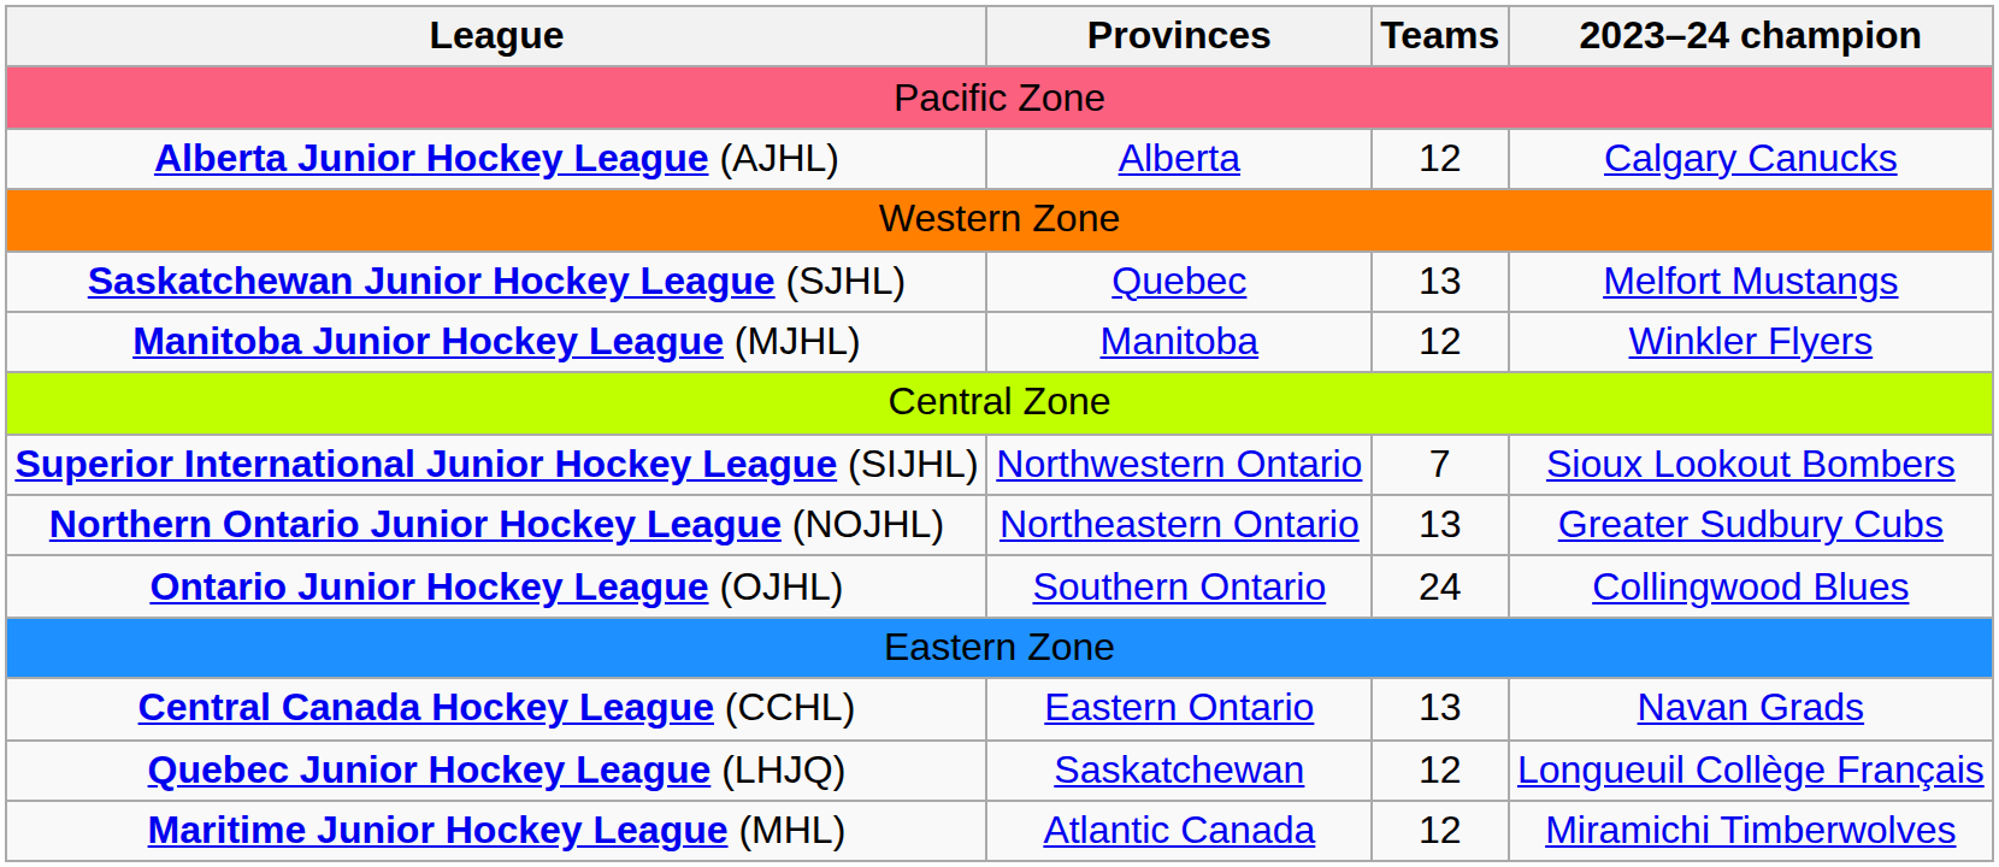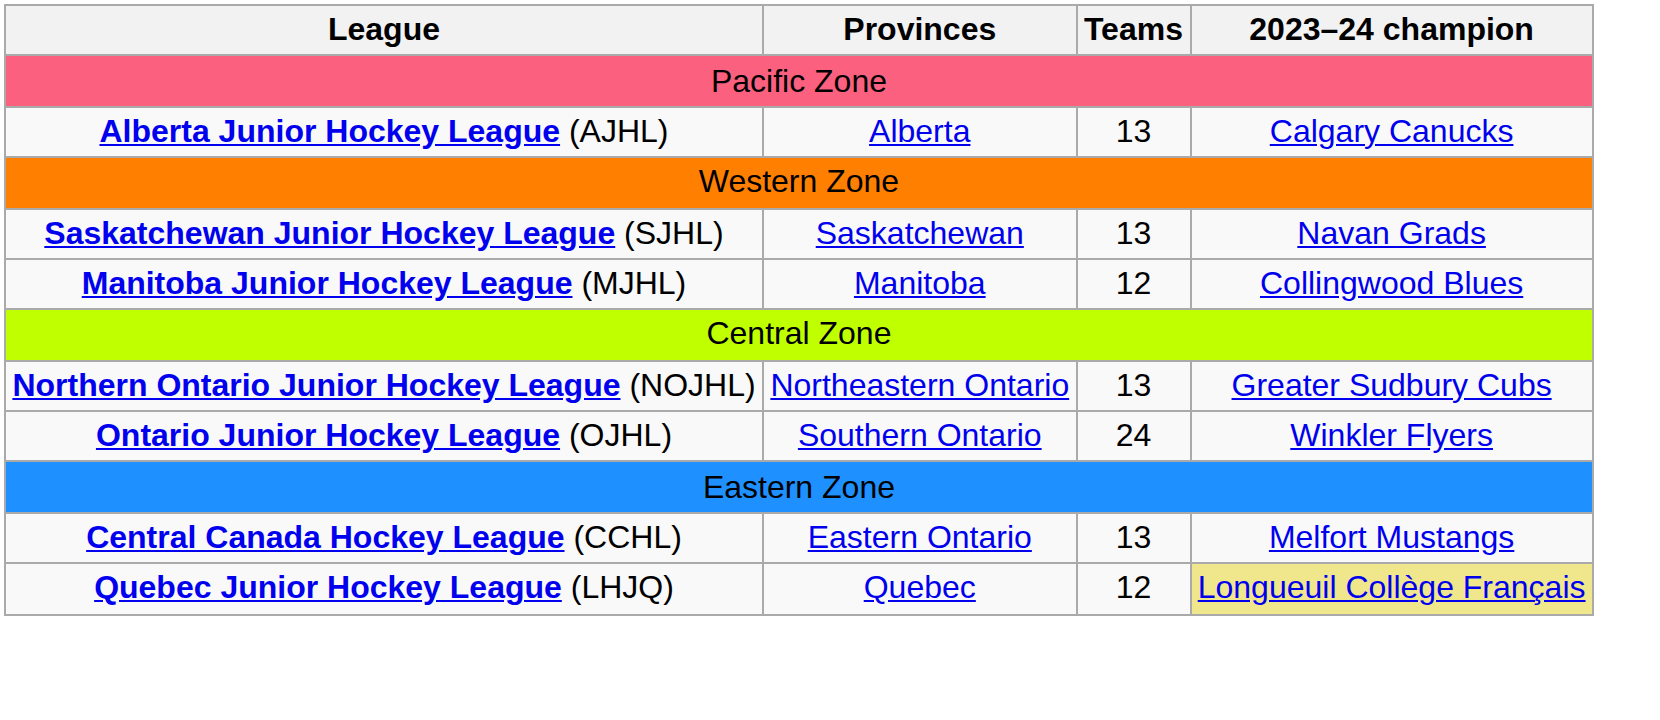Alberta Junior Hockey League (AJHL) | Teams: 12 -> 13
Saskatchewan Junior Hockey League (SJHL) | Provinces: Quebec -> Saskatchewan
Saskatchewan Junior Hockey League (SJHL) | 2023–24 champion: Melfort Mustangs -> Navan Grads
Manitoba Junior Hockey League (MJHL) | 2023–24 champion: Winkler Flyers -> Collingwood Blues
- row: Superior International Junior Hockey League (SIJHL) | Northwestern Ontario | 7 | Sioux Lookout Bombers
Ontario Junior Hockey League (OJHL) | 2023–24 champion: Collingwood Blues -> Winkler Flyers
Central Canada Hockey League (CCHL) | 2023–24 champion: Navan Grads -> Melfort Mustangs
Quebec Junior Hockey League (LHJQ) | Provinces: Saskatchewan -> Quebec
Quebec Junior Hockey League (LHJQ) | 2023–24 champion: no background -> khaki background
- row: Maritime Junior Hockey League (MHL) | Atlantic Canada | 12 | Miramichi Timberwolves
